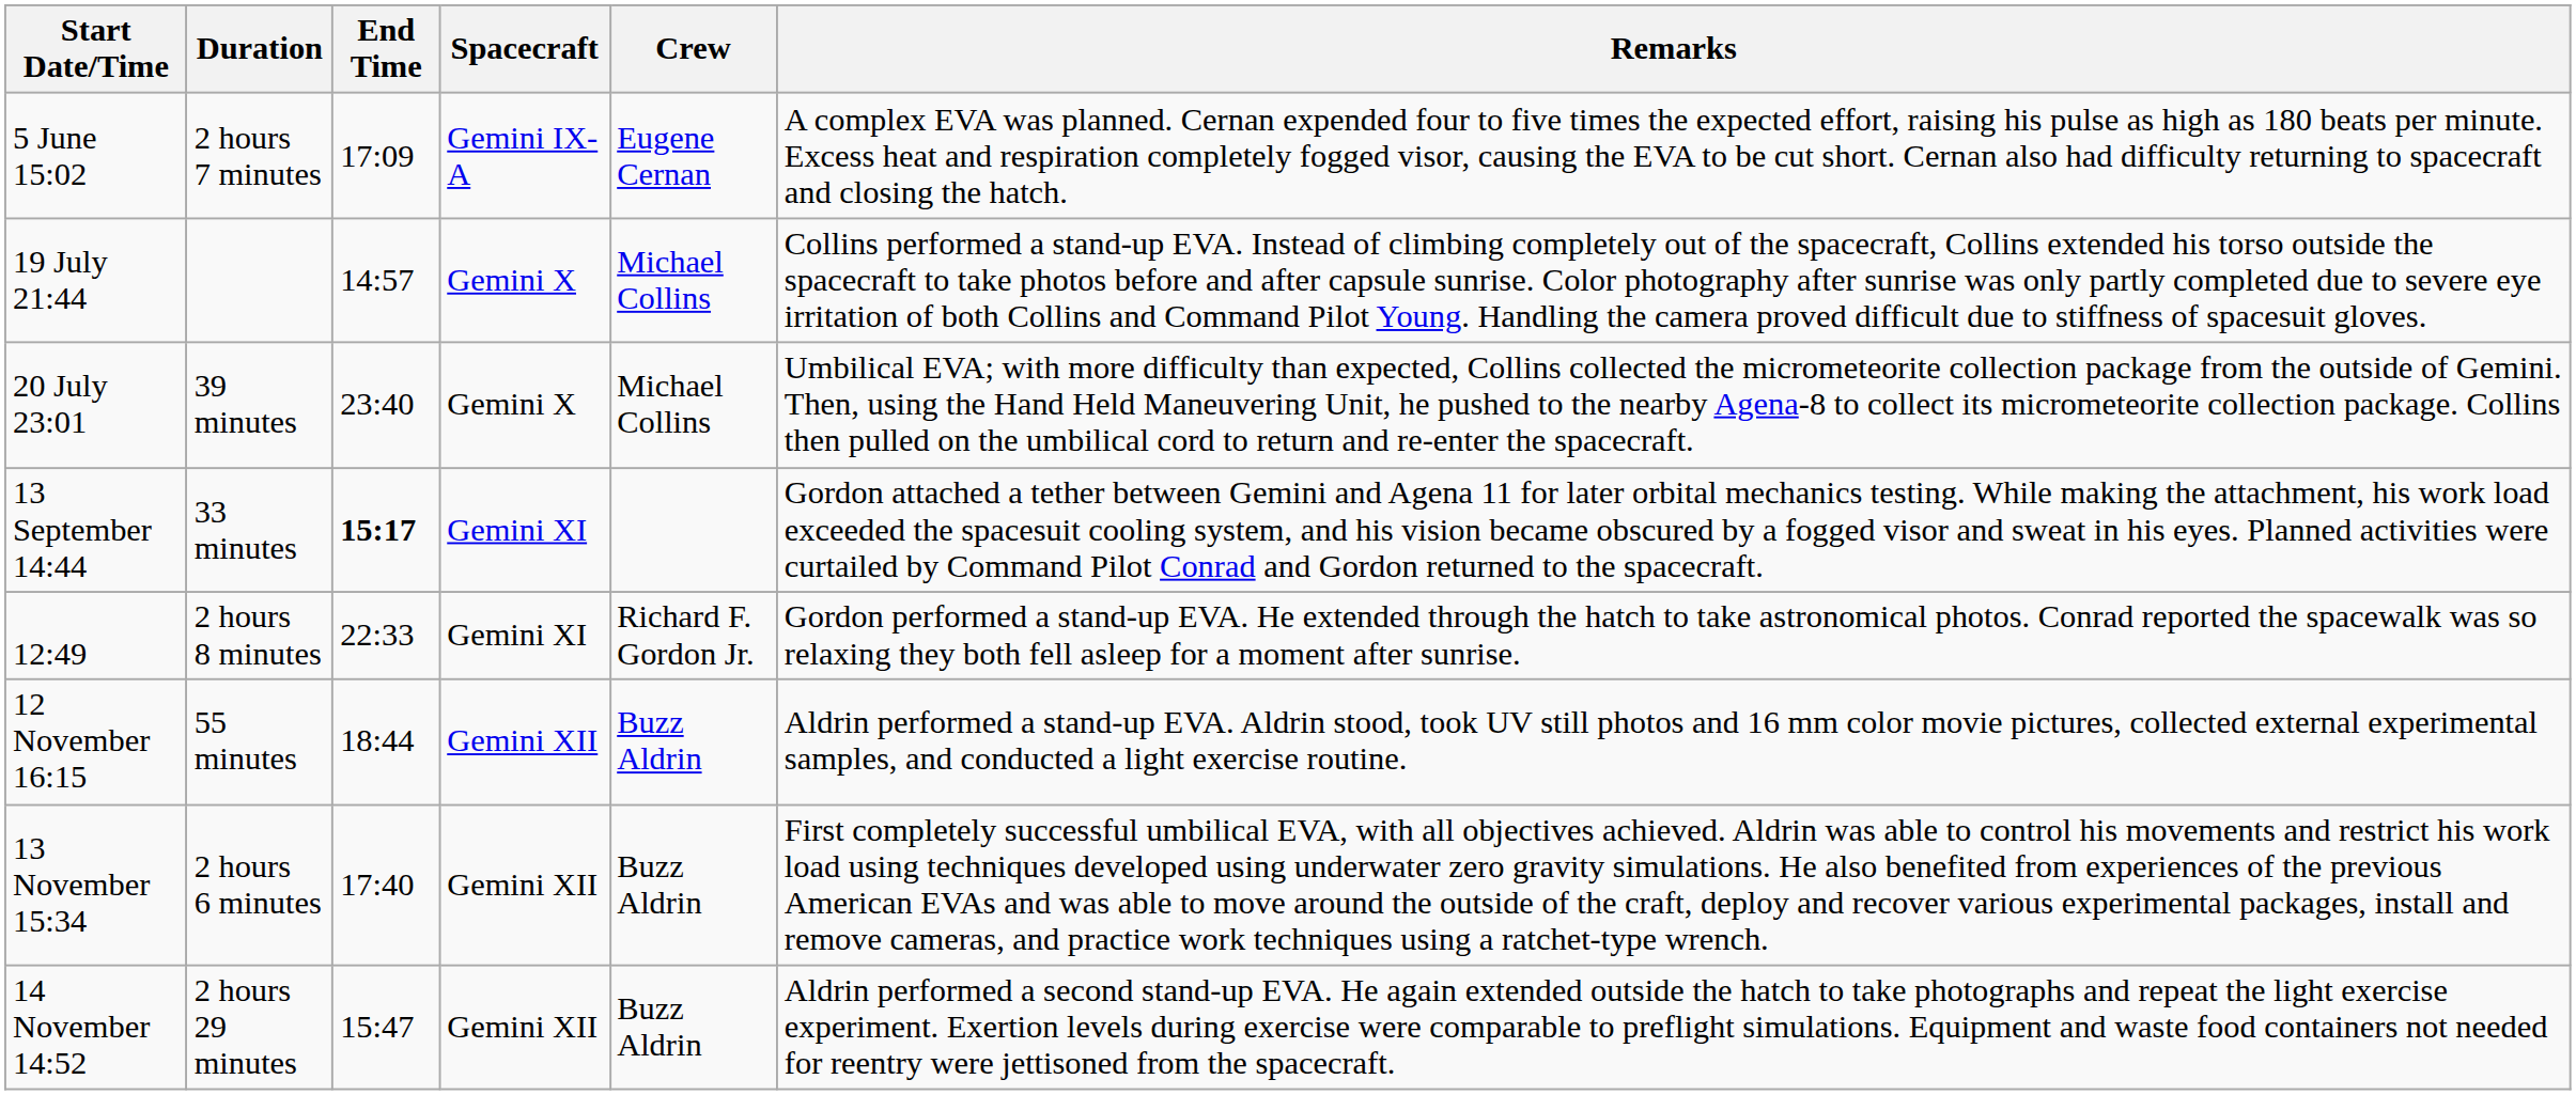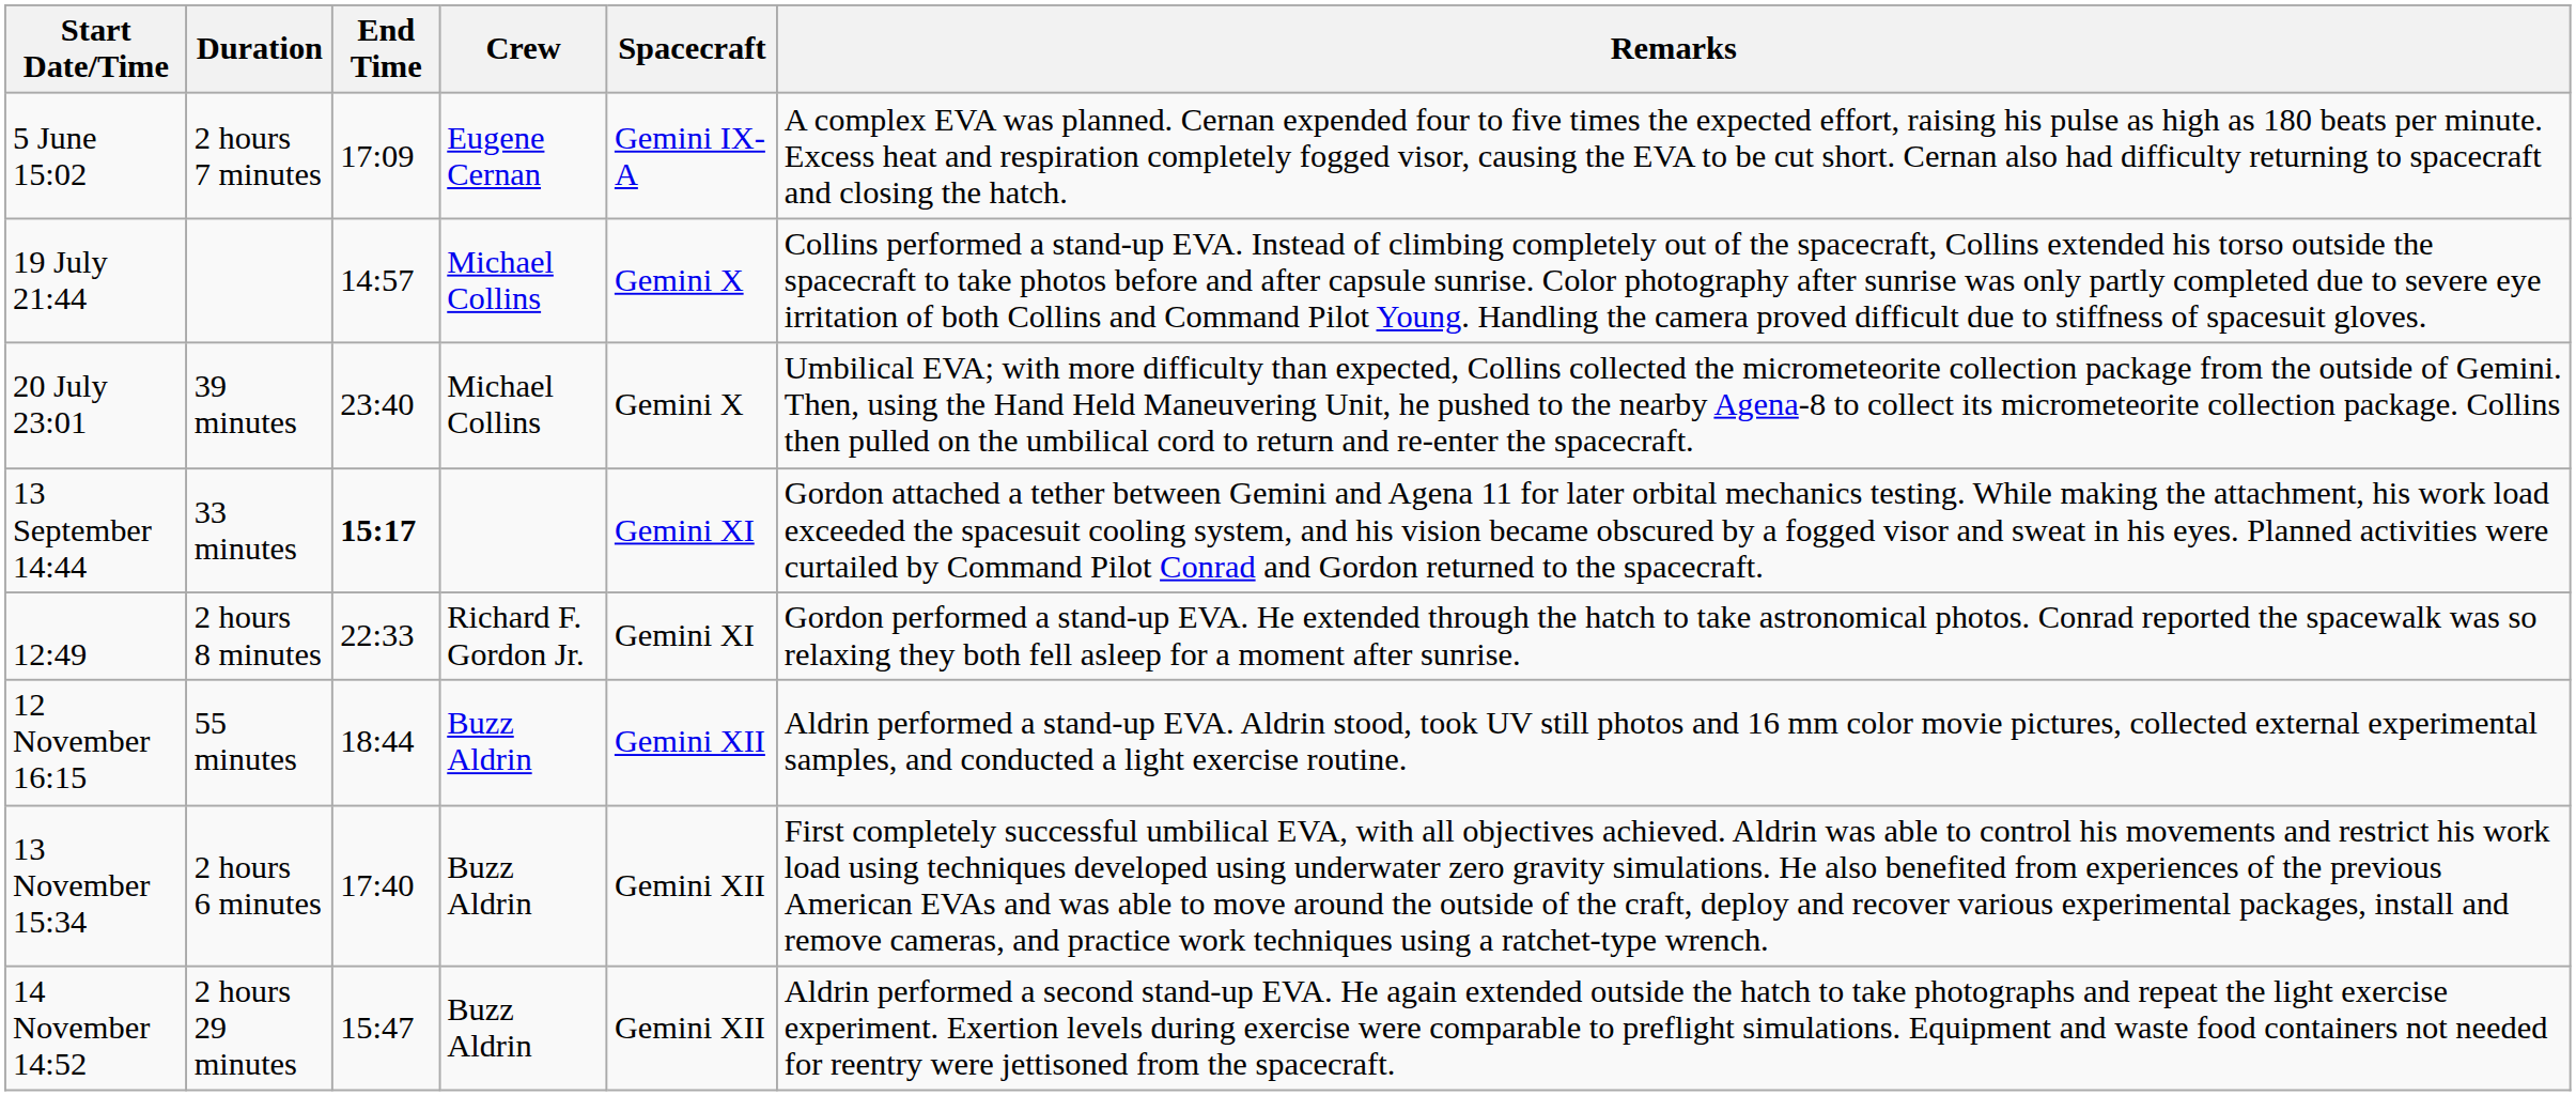columns swapped: Spacecraft <-> Crew
